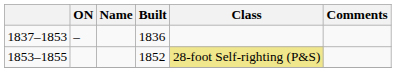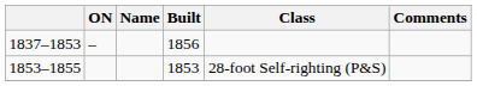1837–1853 | Built: 1836 -> 1856
1853–1855 | Built: 1852 -> 1853
1853–1855 | Class: khaki background -> no background
